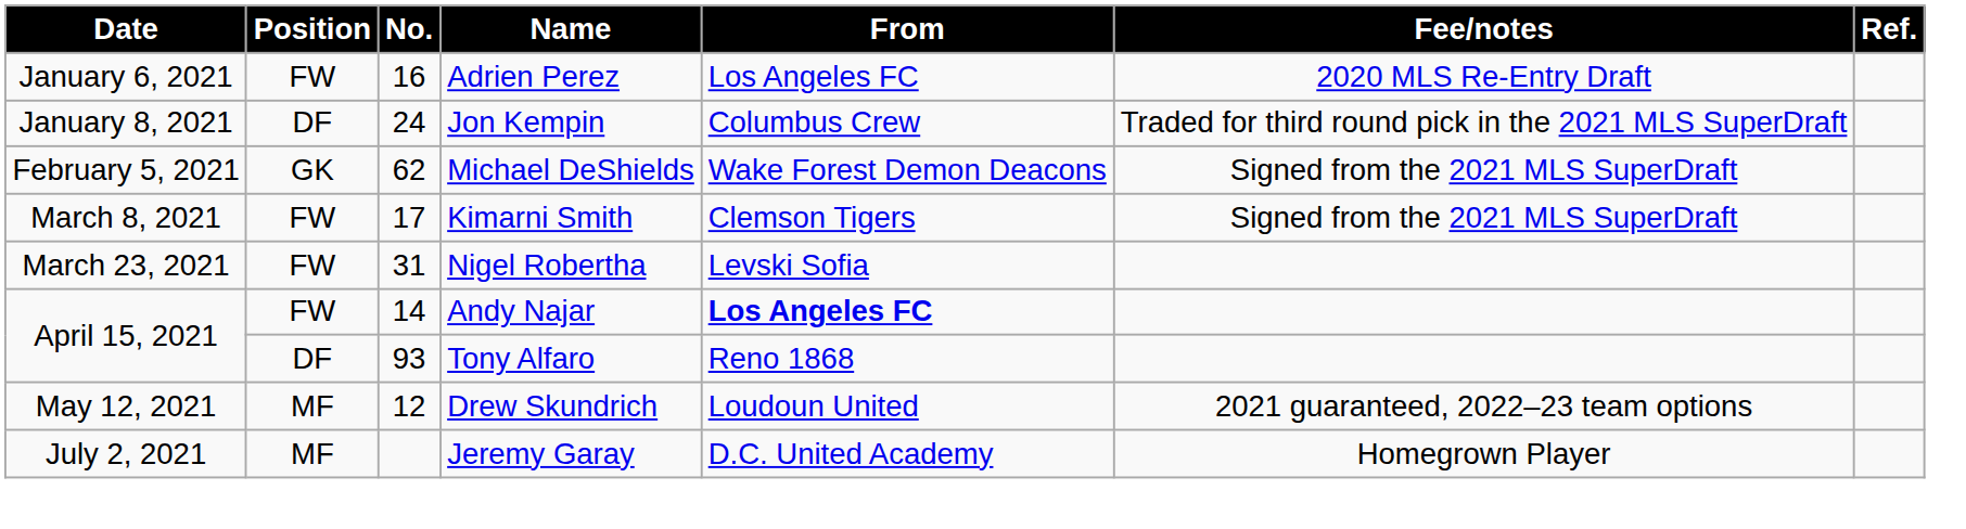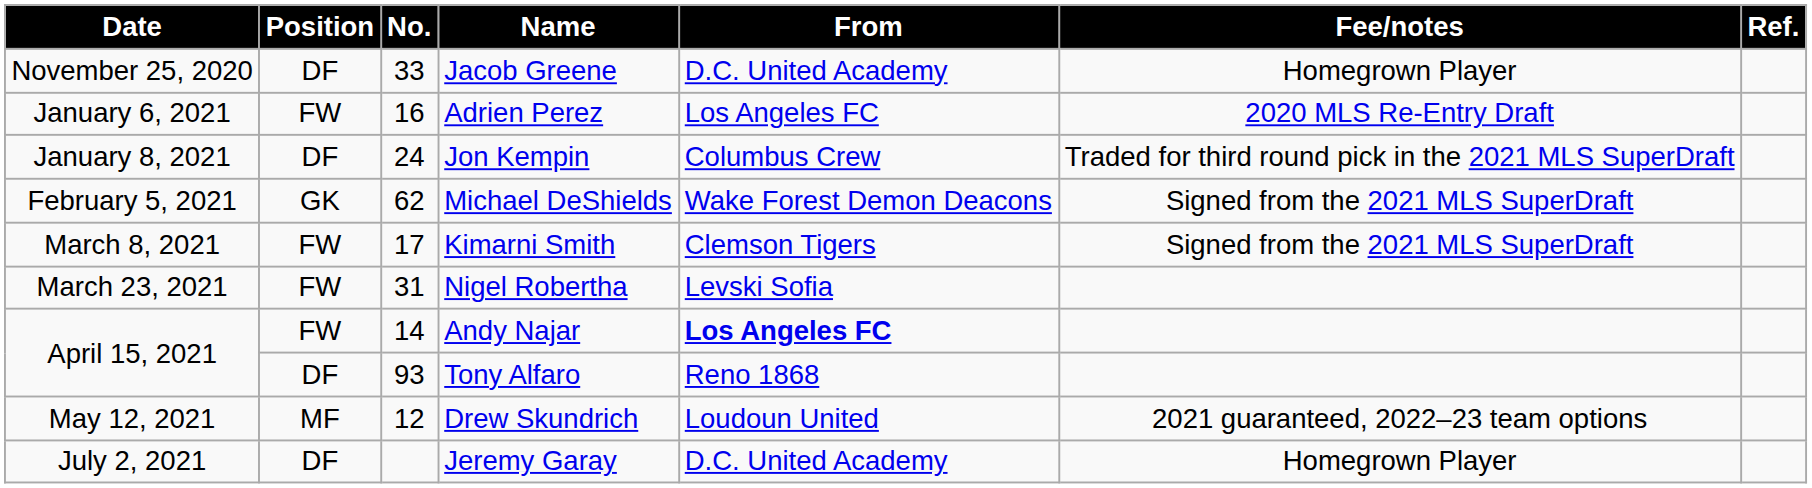+ row: November 25, 2020 | DF | 33 | Jacob Greene | D.C. United Academy | Homegrown Player
Jeremy Garay | Position: MF -> DF
